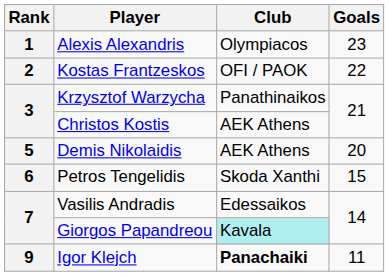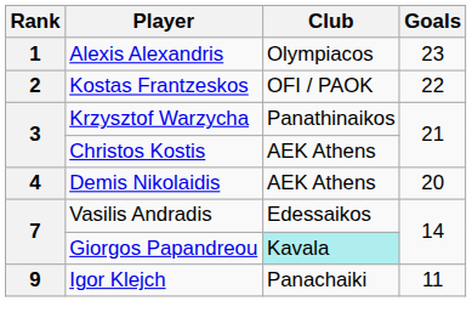Demis Nikolaidis | Rank: 5 -> 4
- row: 6 | Petros Tengelidis | Skoda Xanthi | 15
Igor Klejch | Club: bold -> normal
